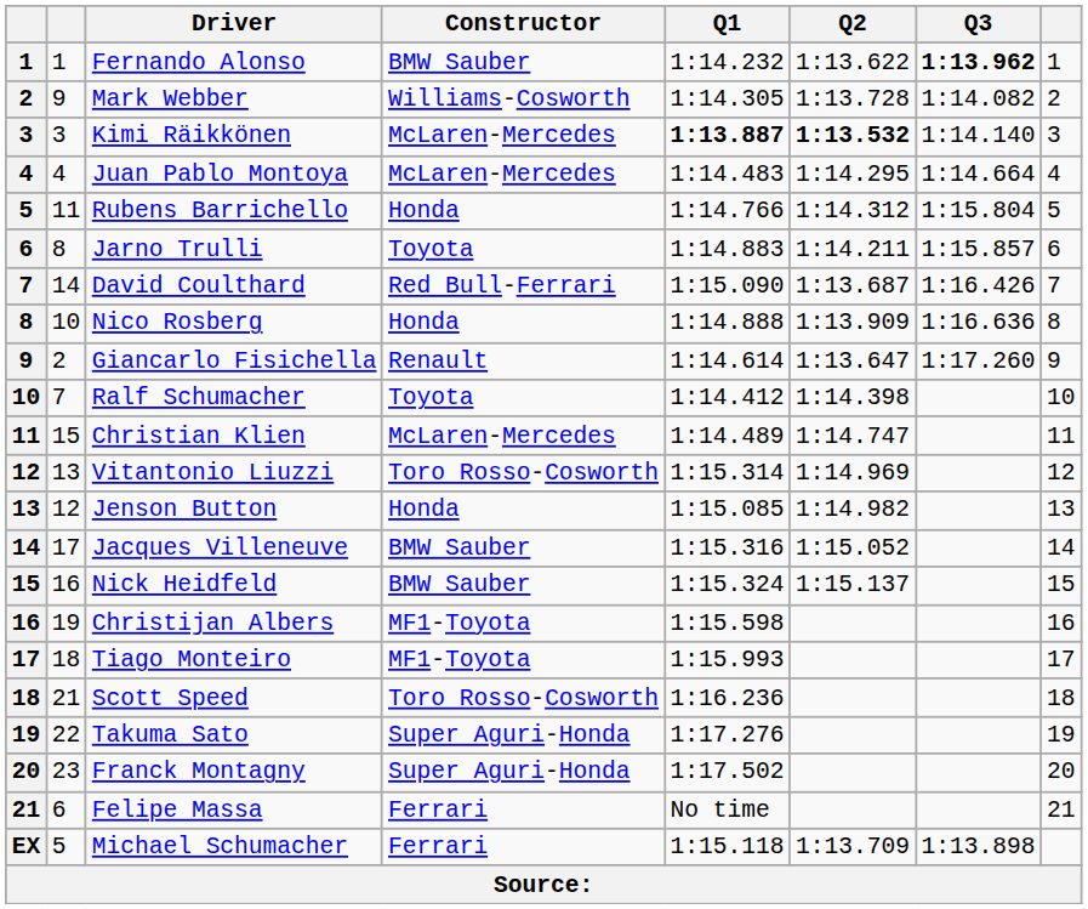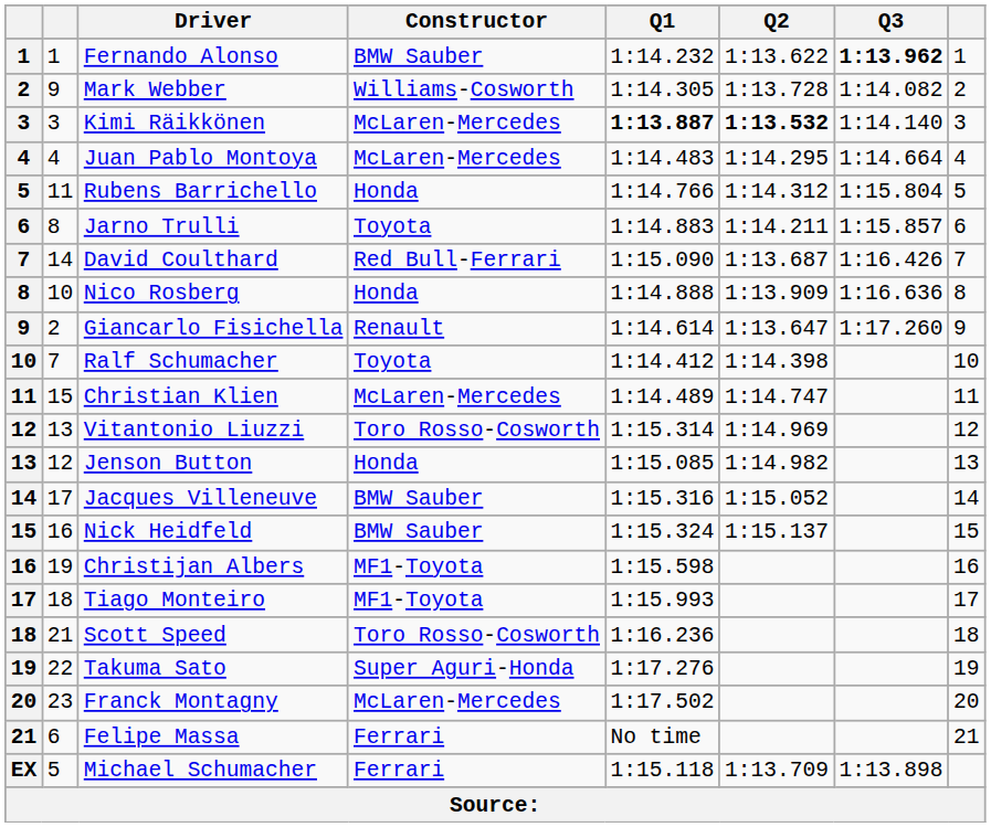Franck Montagny | Constructor: Super Aguri-Honda -> McLaren-Mercedes
